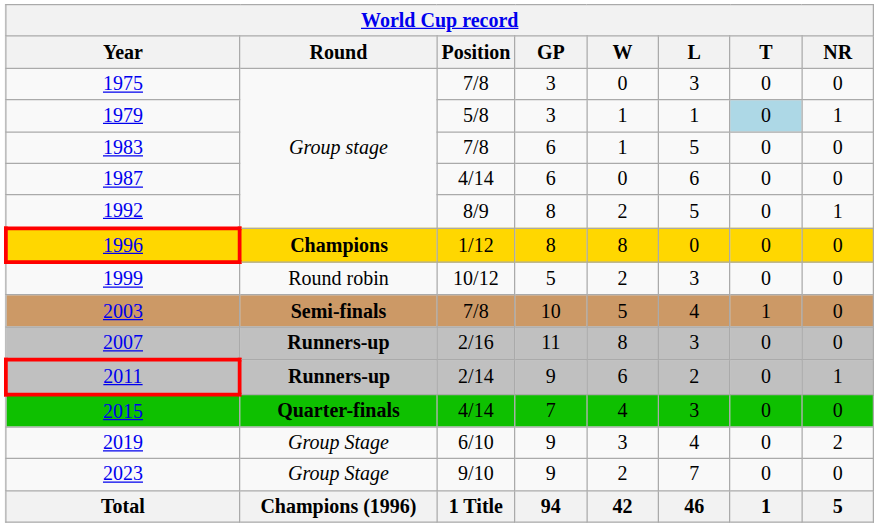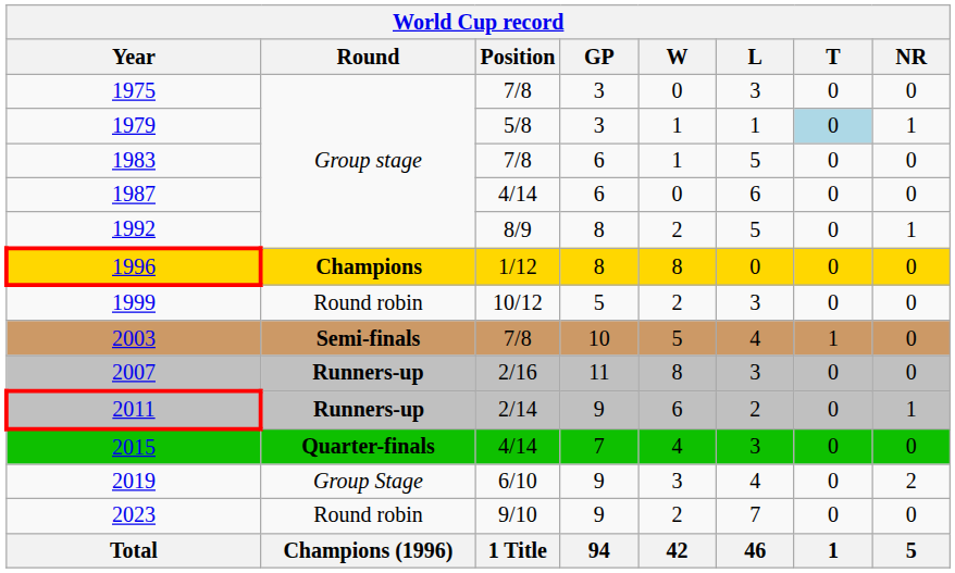2023 | Round: Group Stage -> Round robin
